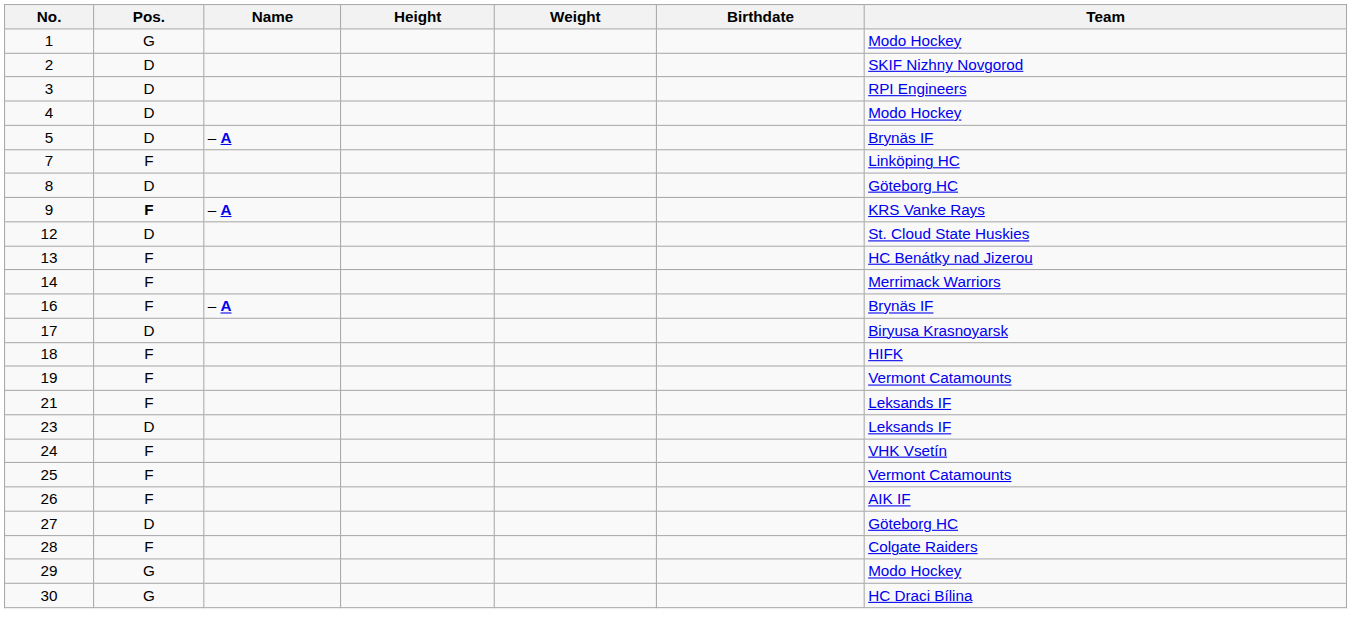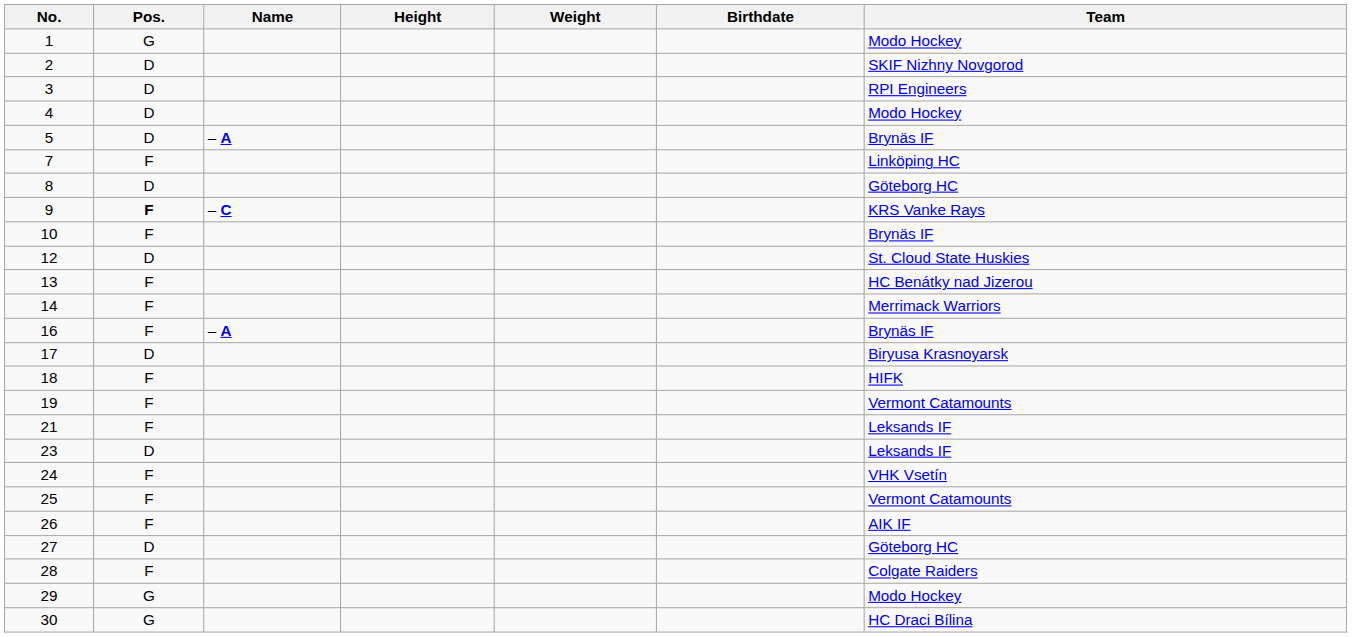9 | Name: – A -> – C
+ row: 10 | F | Brynäs IF
